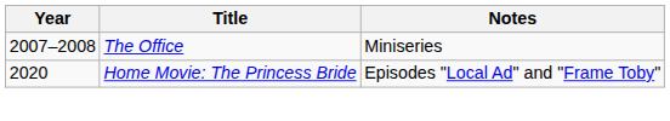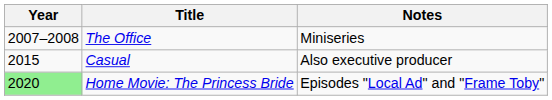+ row: 2015 | Casual | Also executive producer
Home Movie: The Princess Bride | Year: no background -> lightgreen background
